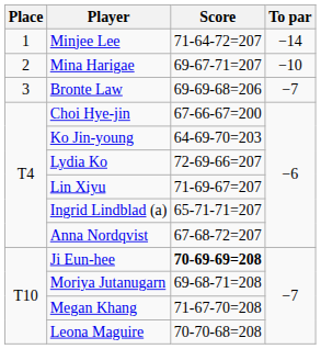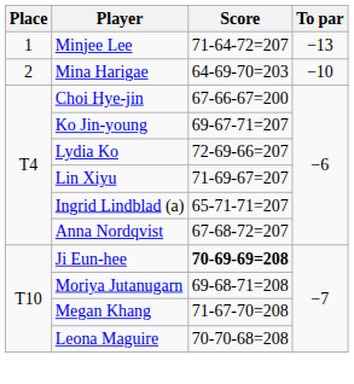Minjee Lee | To par: −14 -> −13
Mina Harigae | Score: 69-67-71=207 -> 64-69-70=203
- row: 3 | Bronte Law | 69-69-68=206 | −7
Ko Jin-young | Score: 64-69-70=203 -> 69-67-71=207
